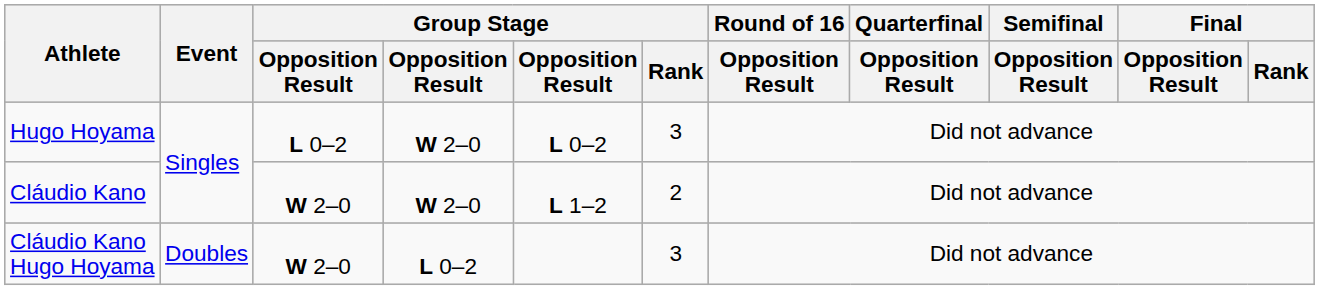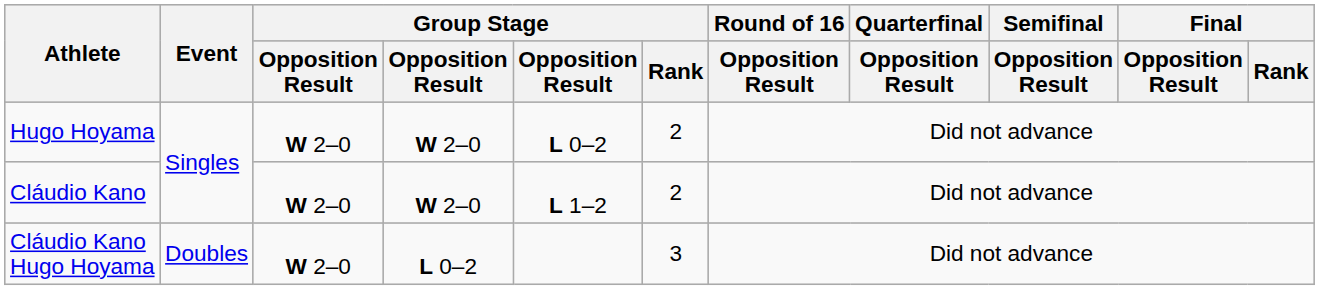Hugo Hoyama | column 3: L 0–2 -> W 2–0
Hugo Hoyama | Group Stage / Rank: 3 -> 2
